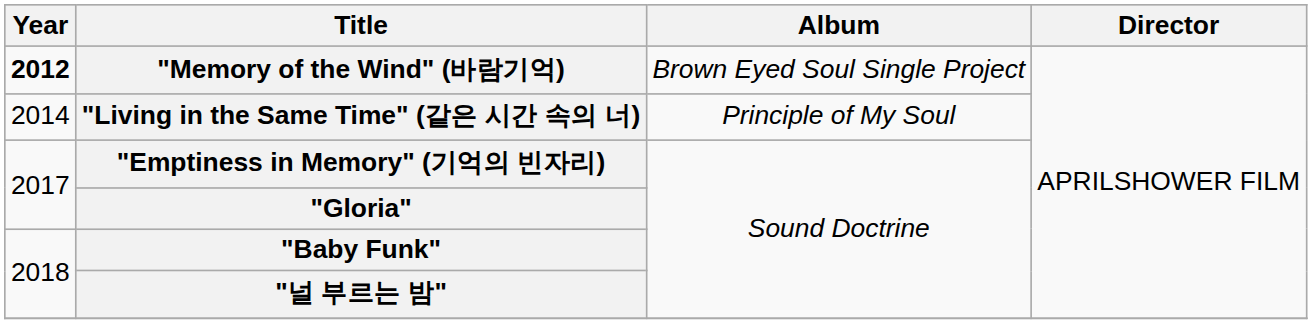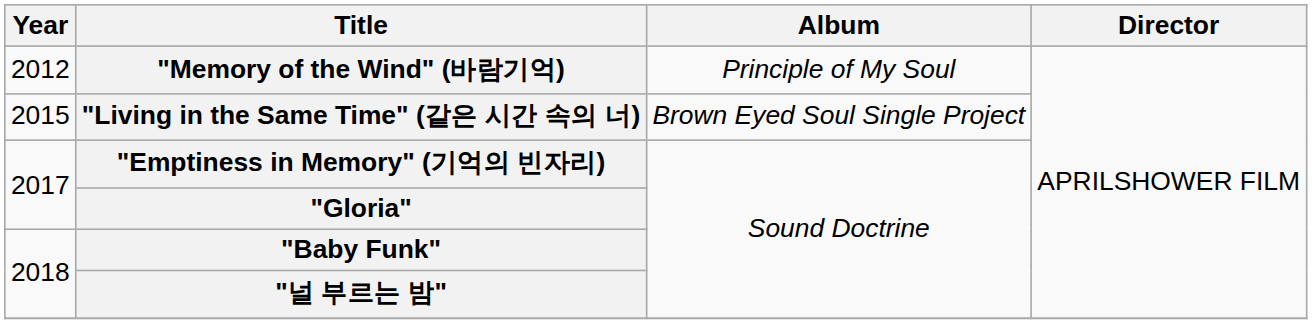"Memory of the Wind" (바람기억) | Year: bold -> normal
"Memory of the Wind" (바람기억) | Album: Brown Eyed Soul Single Project -> Principle of My Soul
"Living in the Same Time" (같은 시간 속의 너) | Year: 2014 -> 2015
"Living in the Same Time" (같은 시간 속의 너) | Album: Principle of My Soul -> Brown Eyed Soul Single Project
